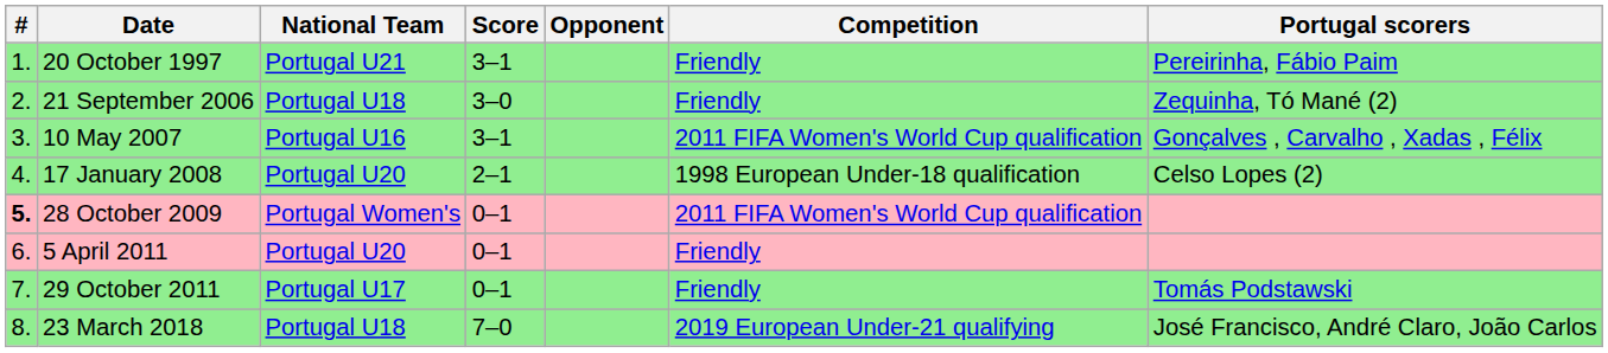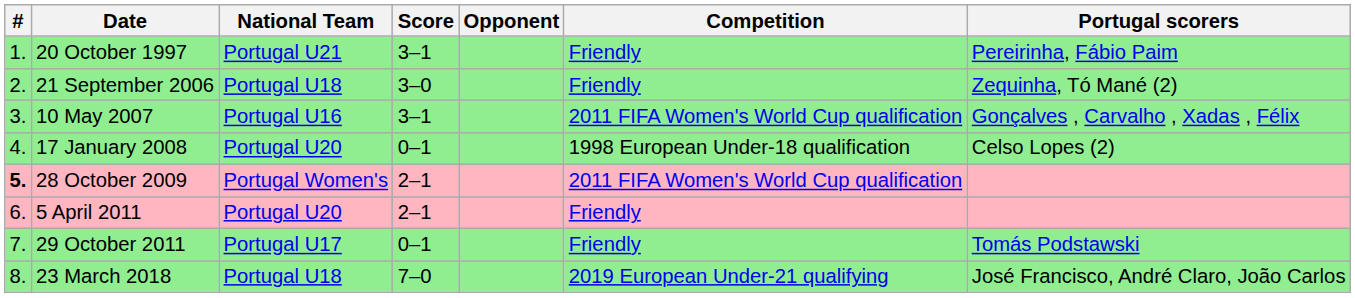17 January 2008 | Score: 2–1 -> 0–1
28 October 2009 | Score: 0–1 -> 2–1
5 April 2011 | Score: 0–1 -> 2–1
